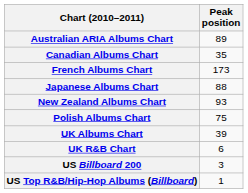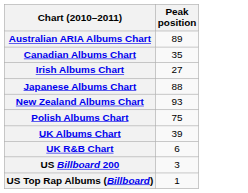- row: French Albums Chart | 173
+ row: Irish Albums Chart | 27
- row: US Top R&B/Hip-Hop Albums (Billboard) | 1
+ row: US Top Rap Albums (Billboard) | 1
